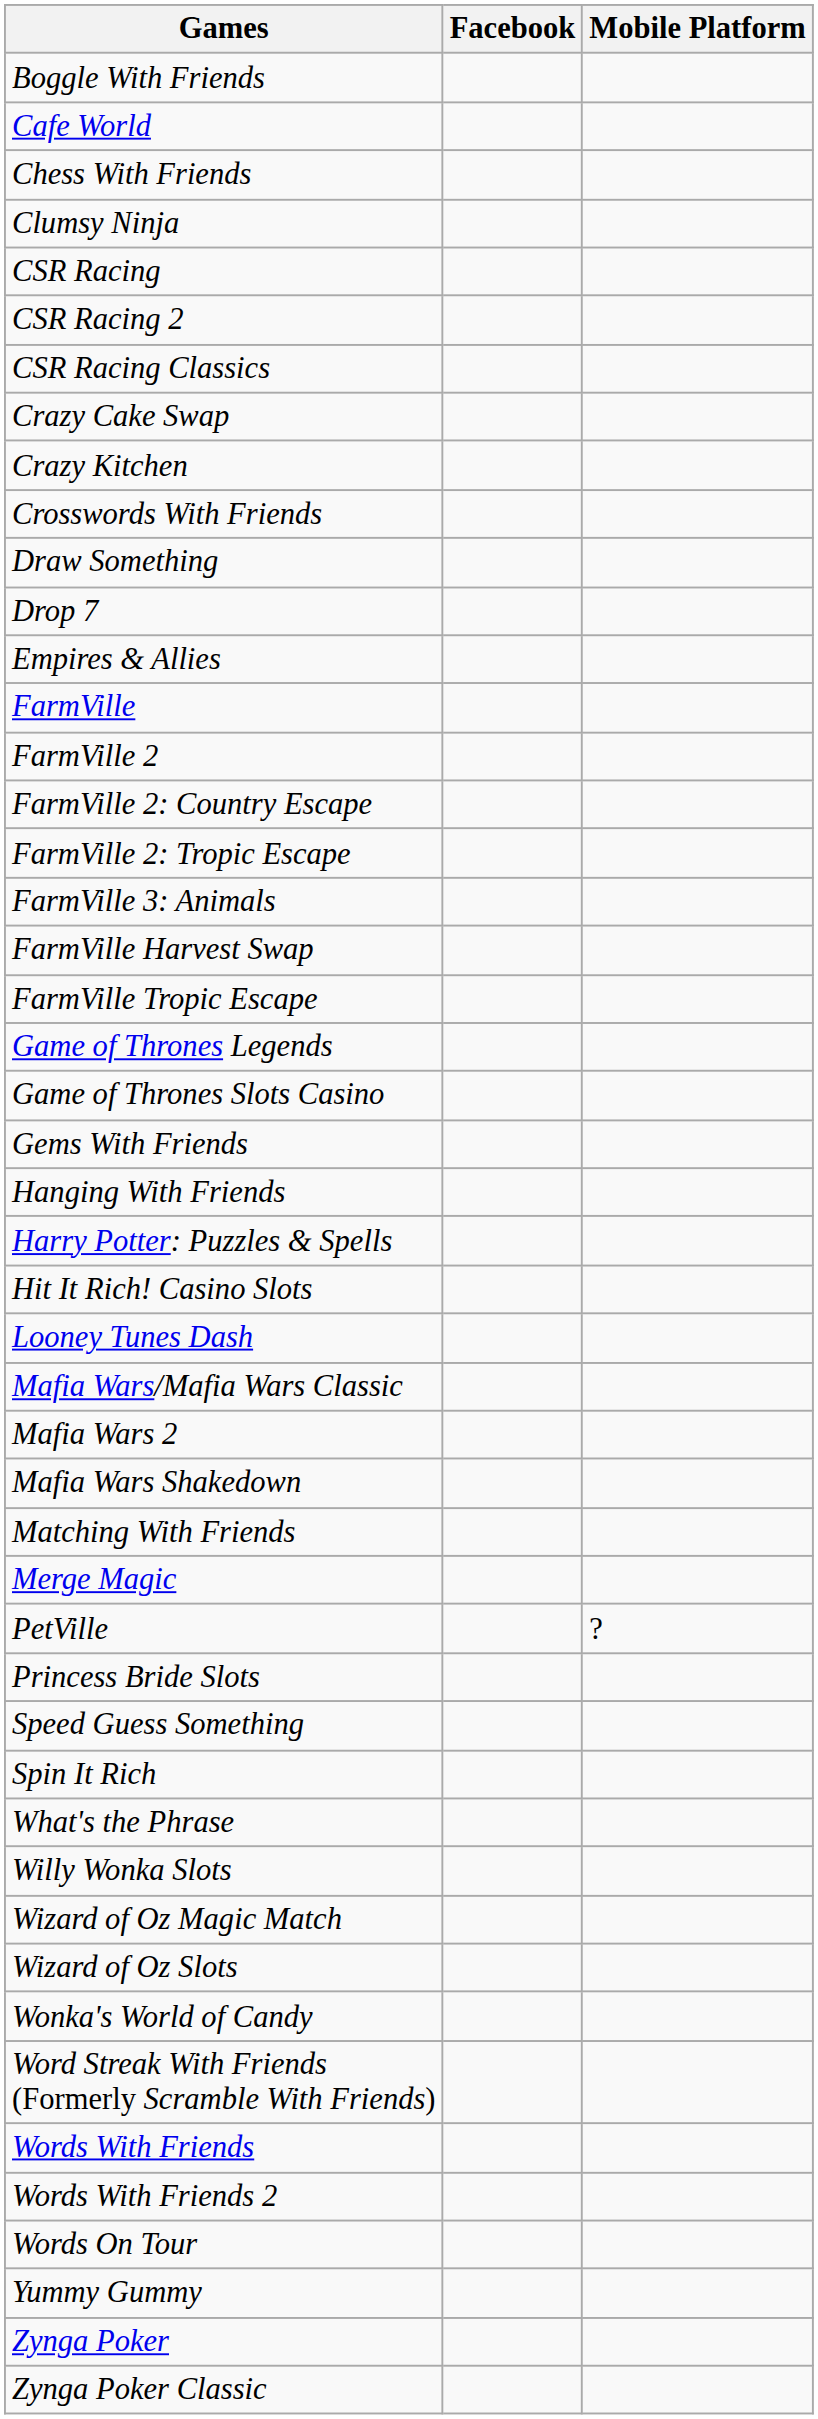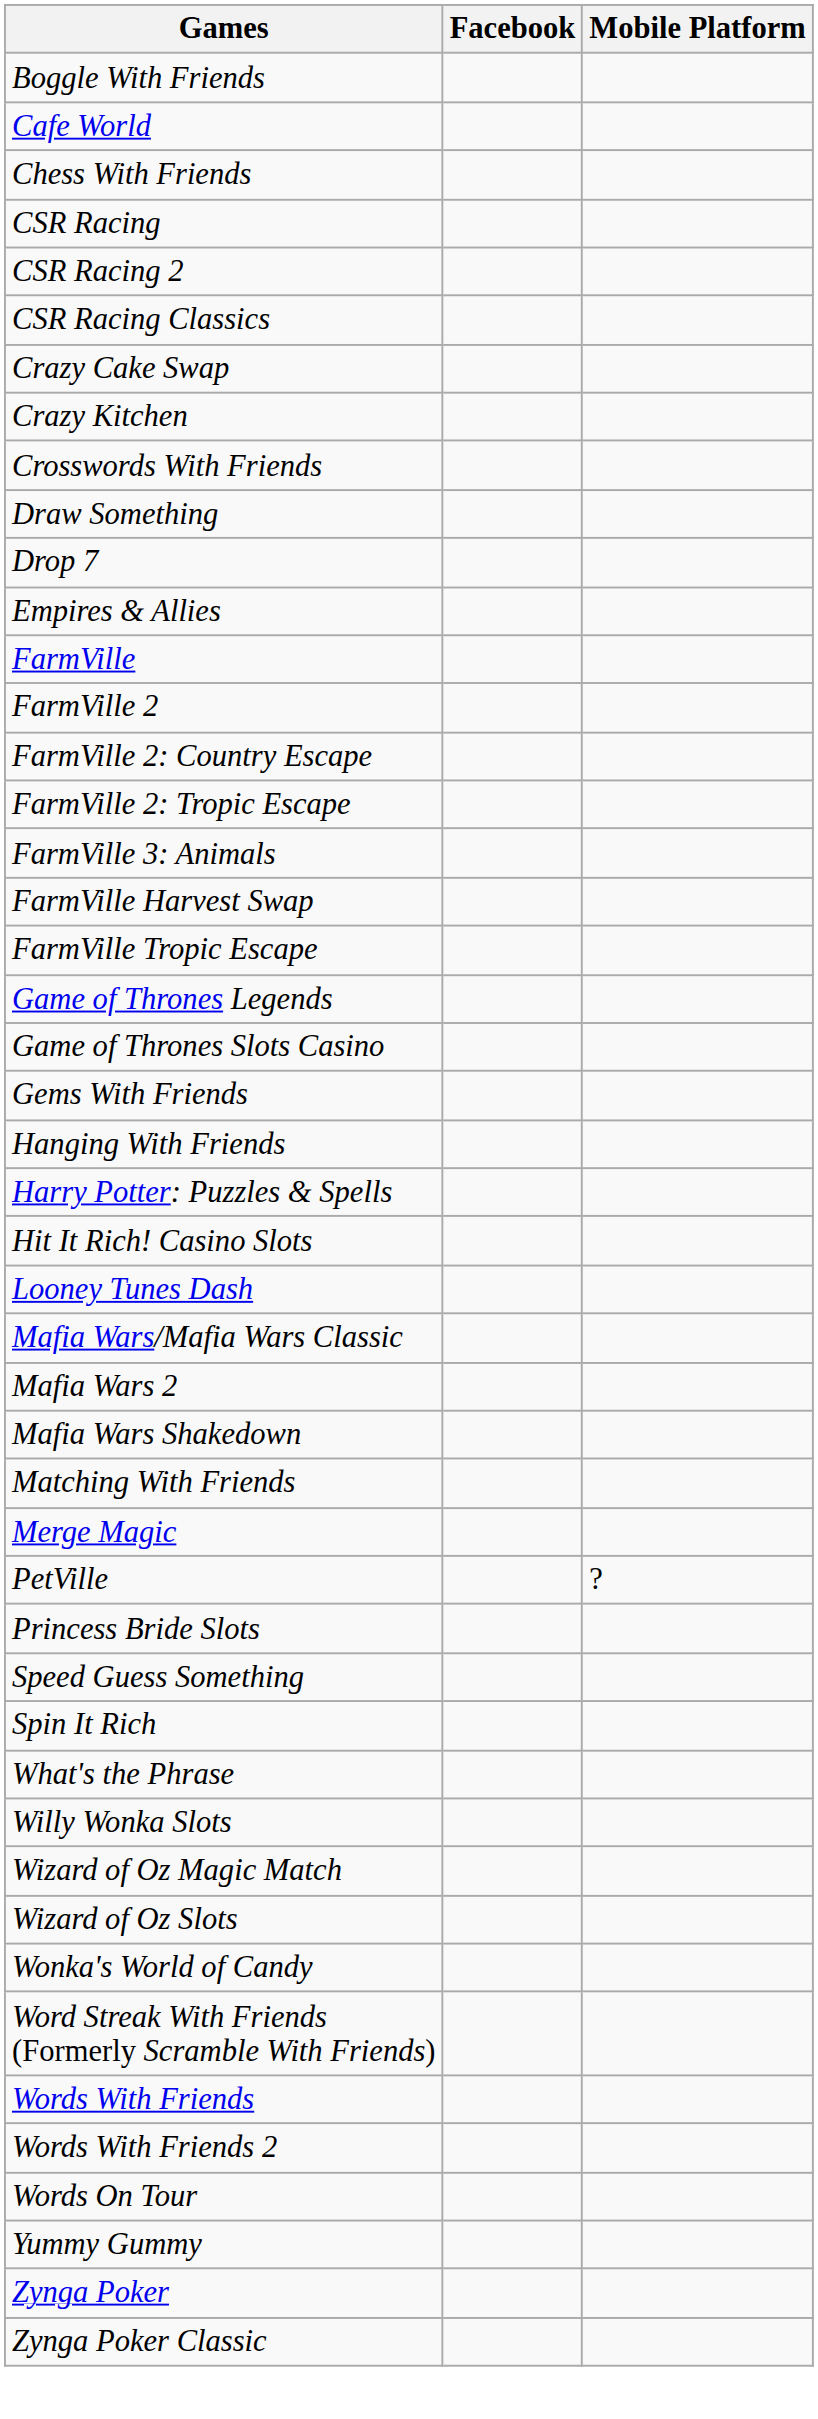- row: Clumsy Ninja
